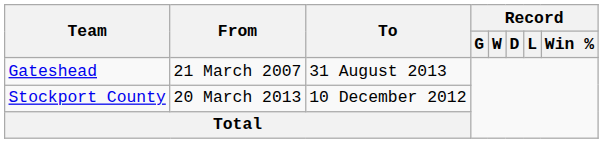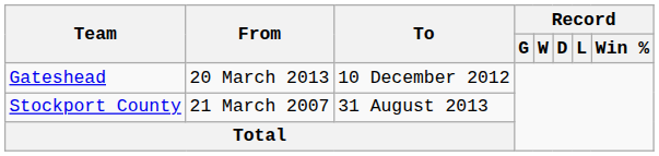Gateshead | From: 21 March 2007 -> 20 March 2013
Gateshead | To: 31 August 2013 -> 10 December 2012
Stockport County | From: 20 March 2013 -> 21 March 2007
Stockport County | To: 10 December 2012 -> 31 August 2013
